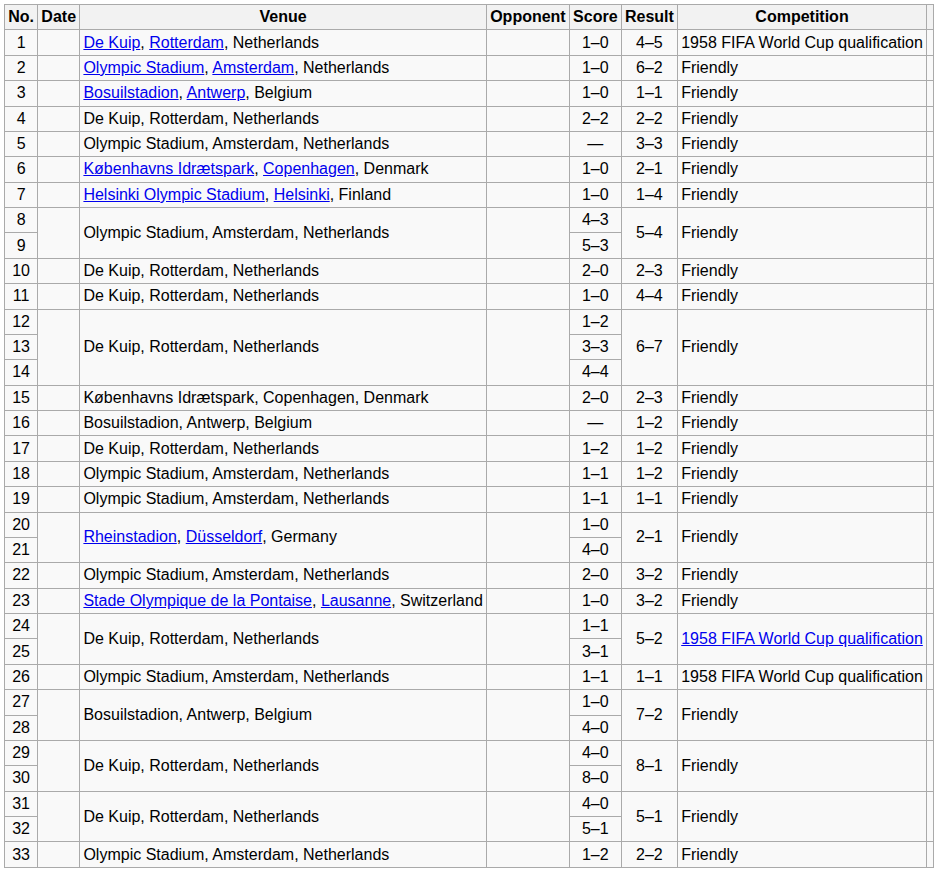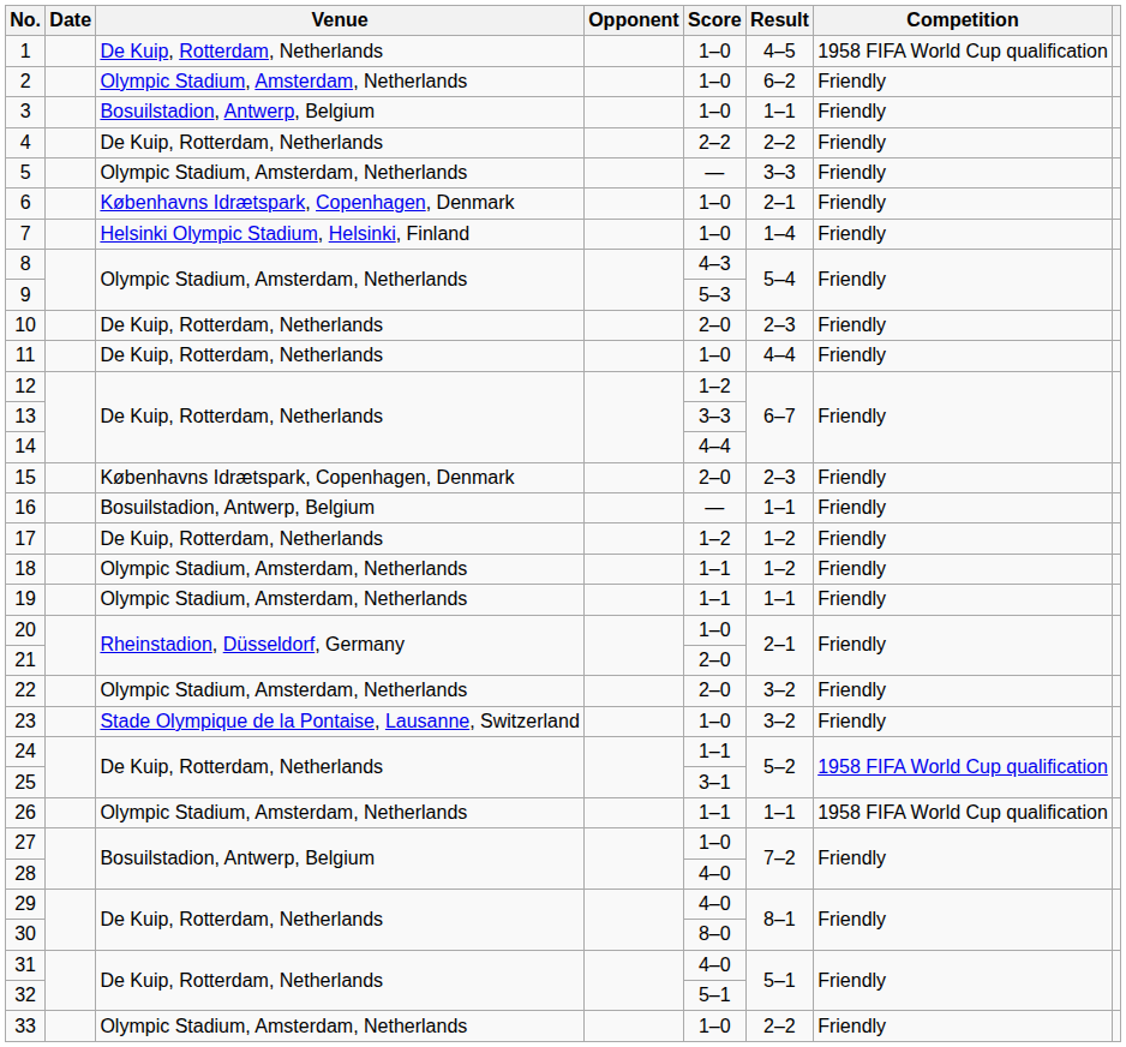16 | Result: 1–2 -> 1–1
21 | Score: 4–0 -> 2–0
33 | Score: 1–2 -> 1–0
